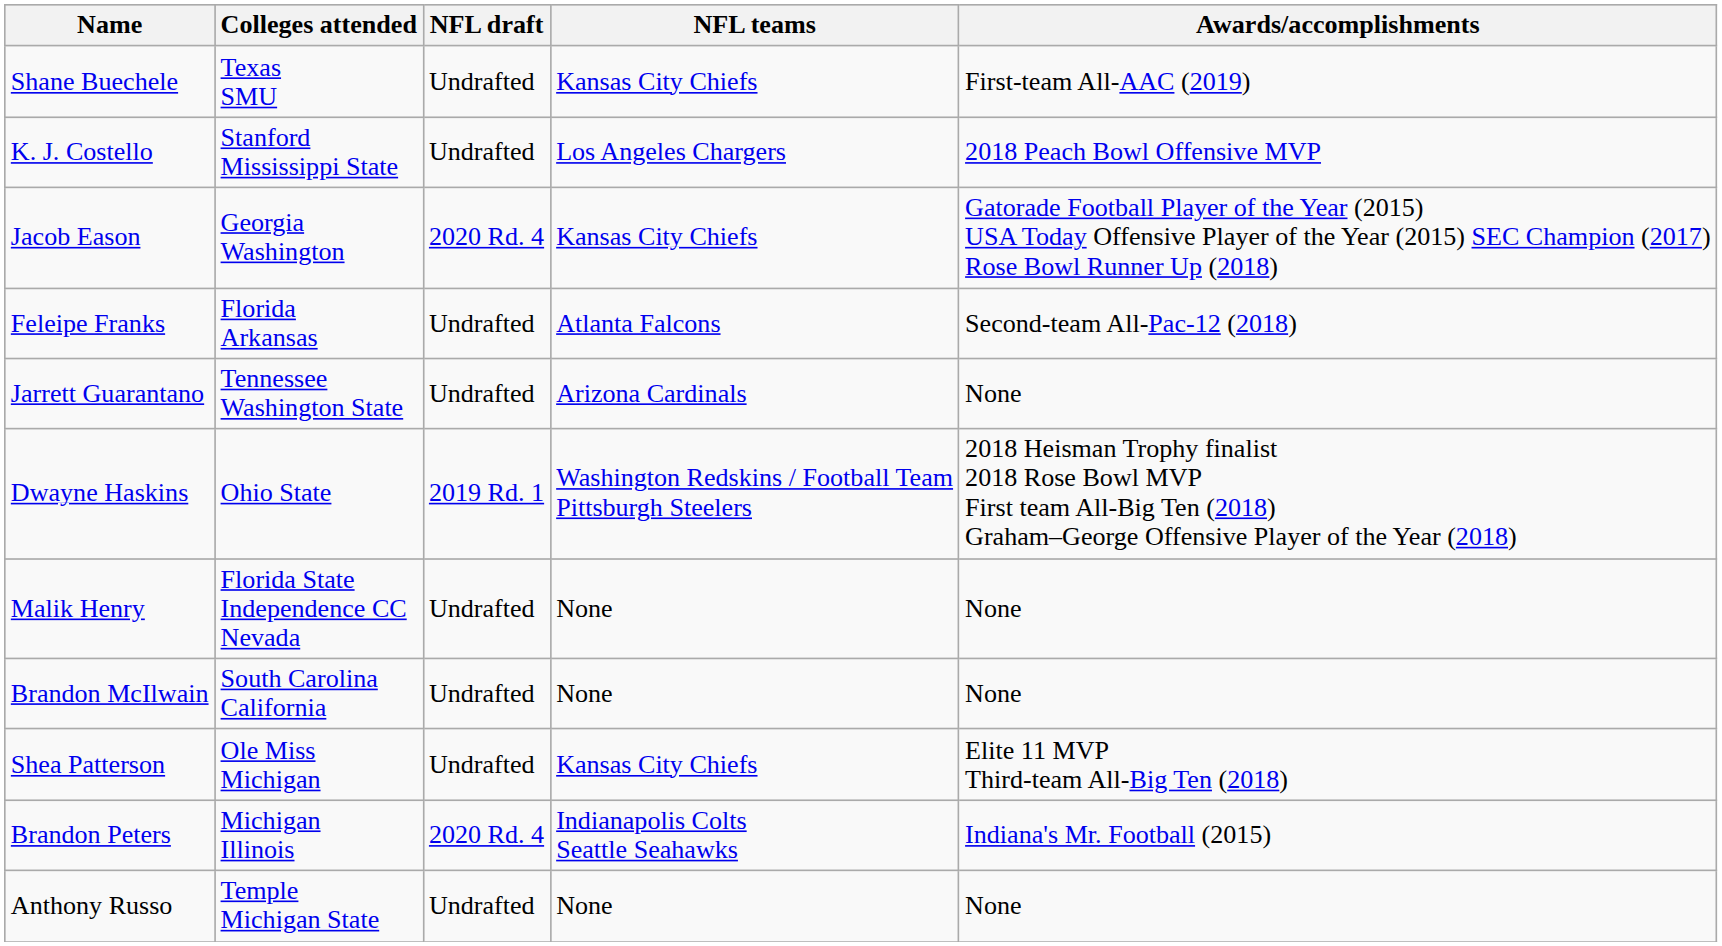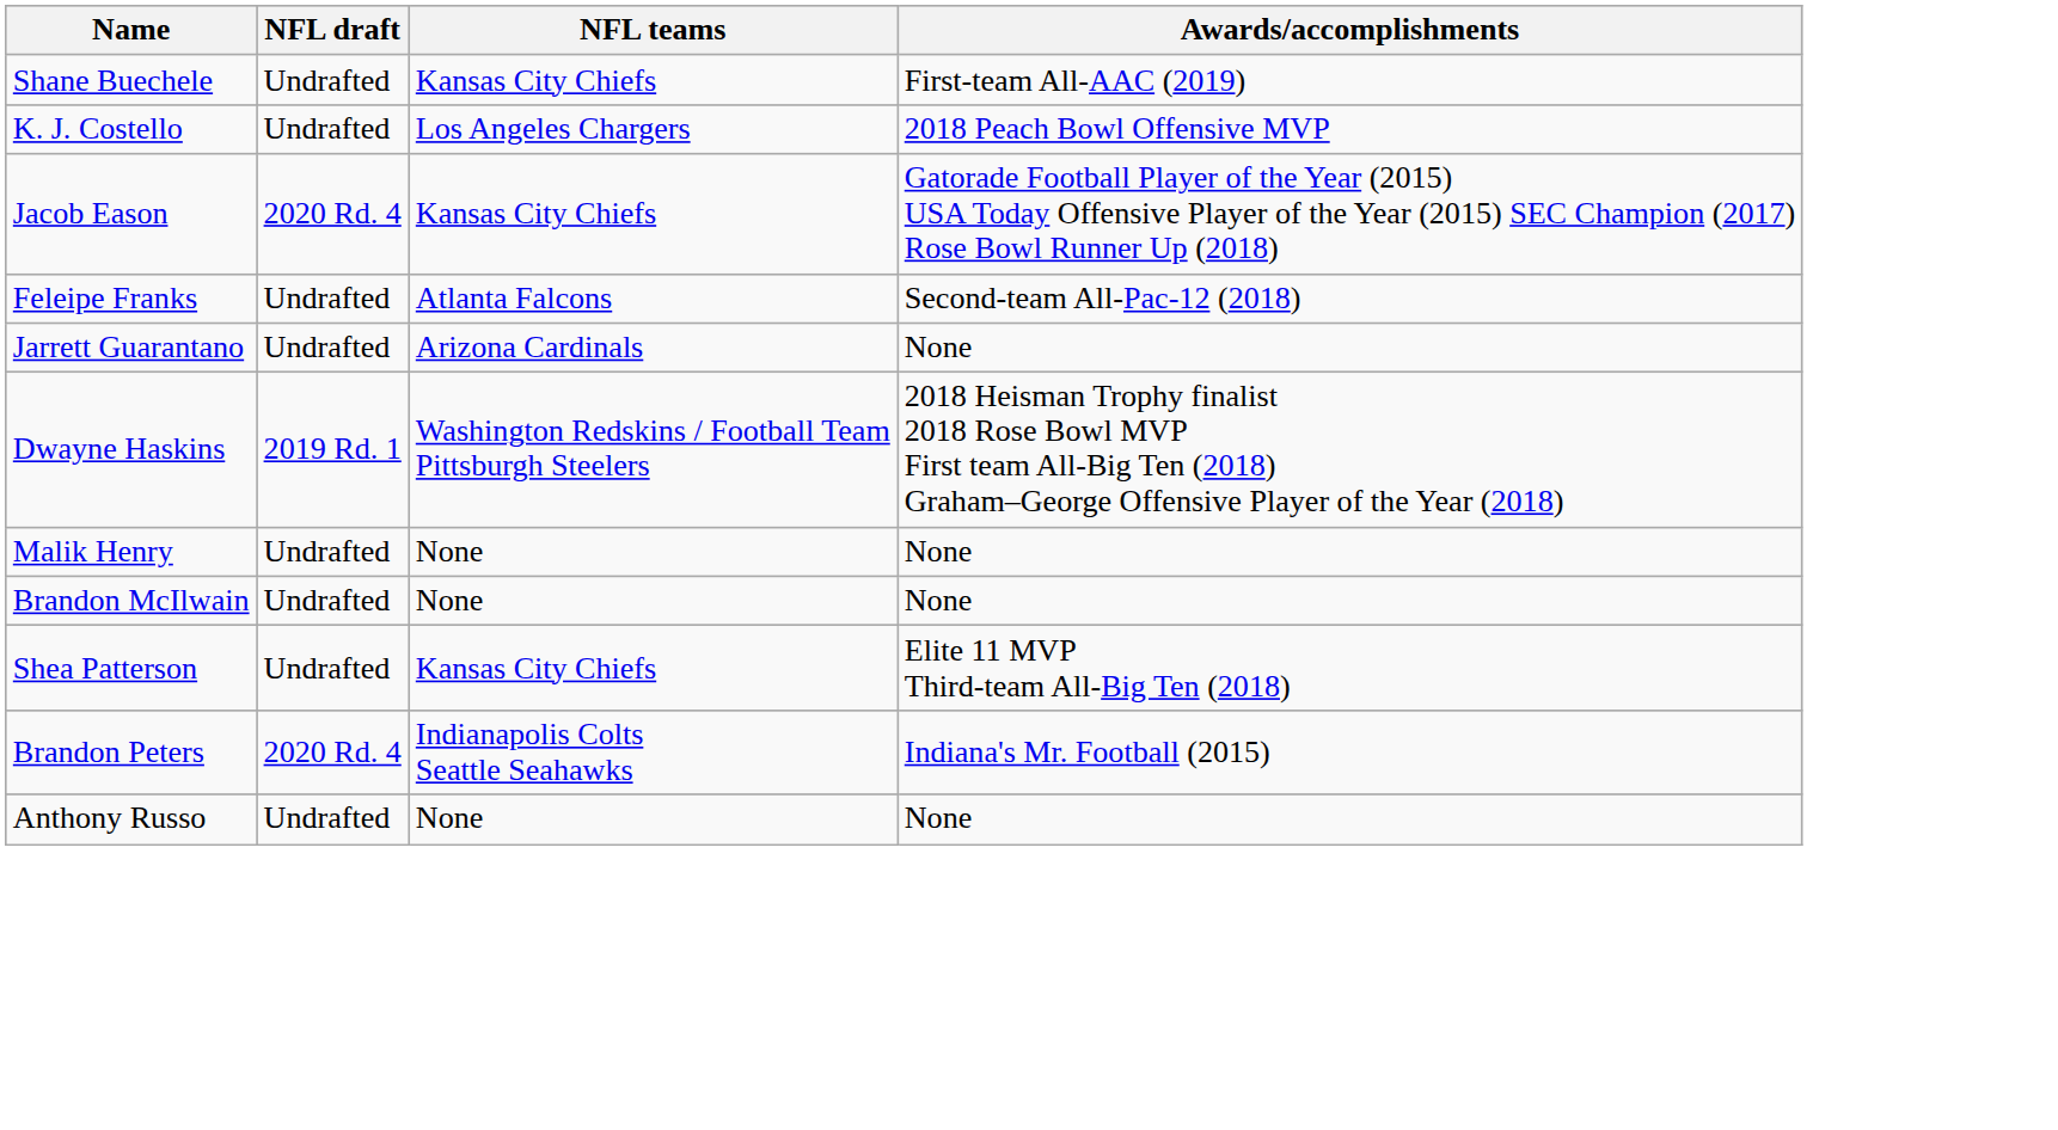- column: Colleges attended | Texas SMU | Stanford Mississippi State | Georgia Washington | Florida Arkansas | Tennessee Washington State | Ohio State | Florida State Independence CC Nevada | South Carolina California | Ole Miss Michigan | Michigan Illinois | Temple Michigan State
